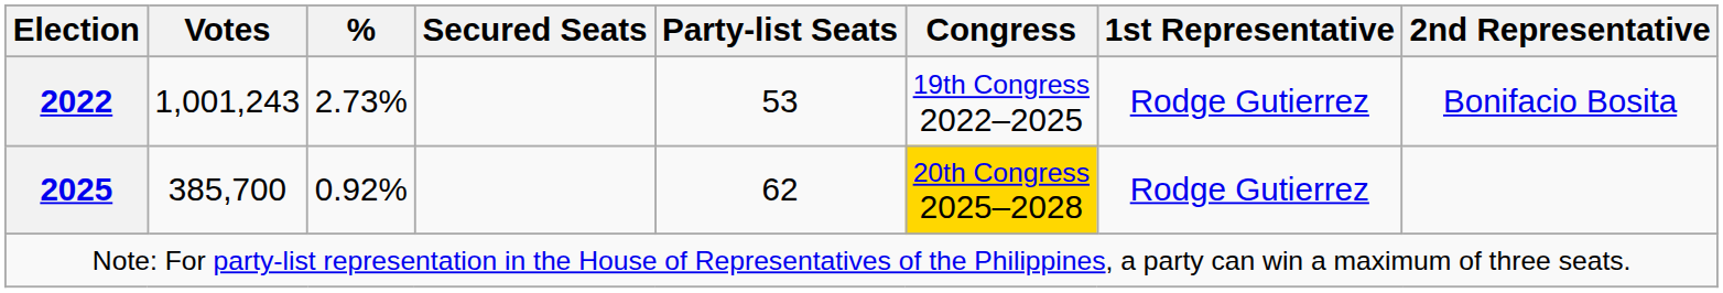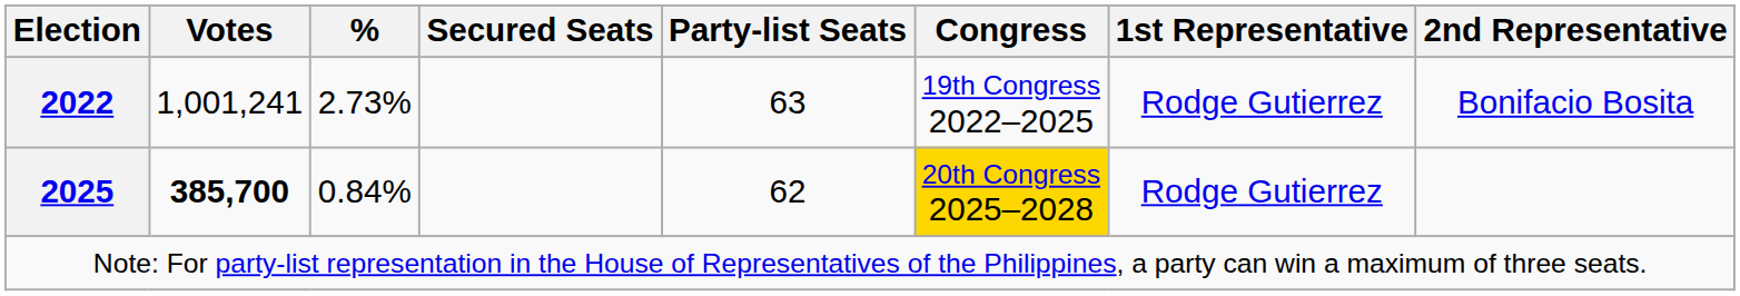2022 | Votes: 1,001,243 -> 1,001,241
2022 | Party-list Seats: 53 -> 63
2025 | Votes: normal -> bold
2025 | %: 0.92% -> 0.84%
